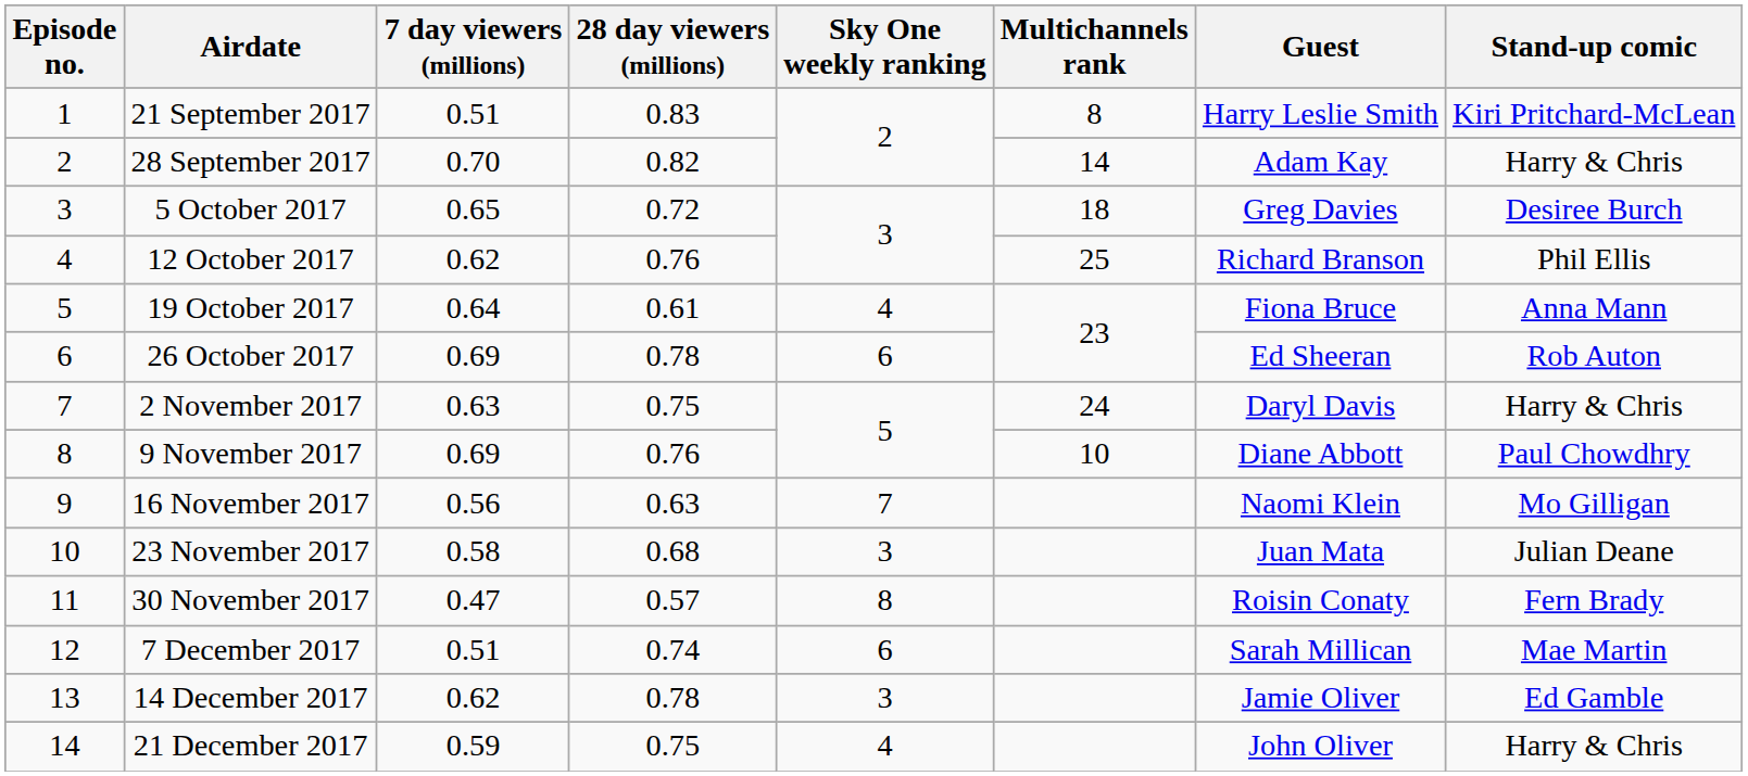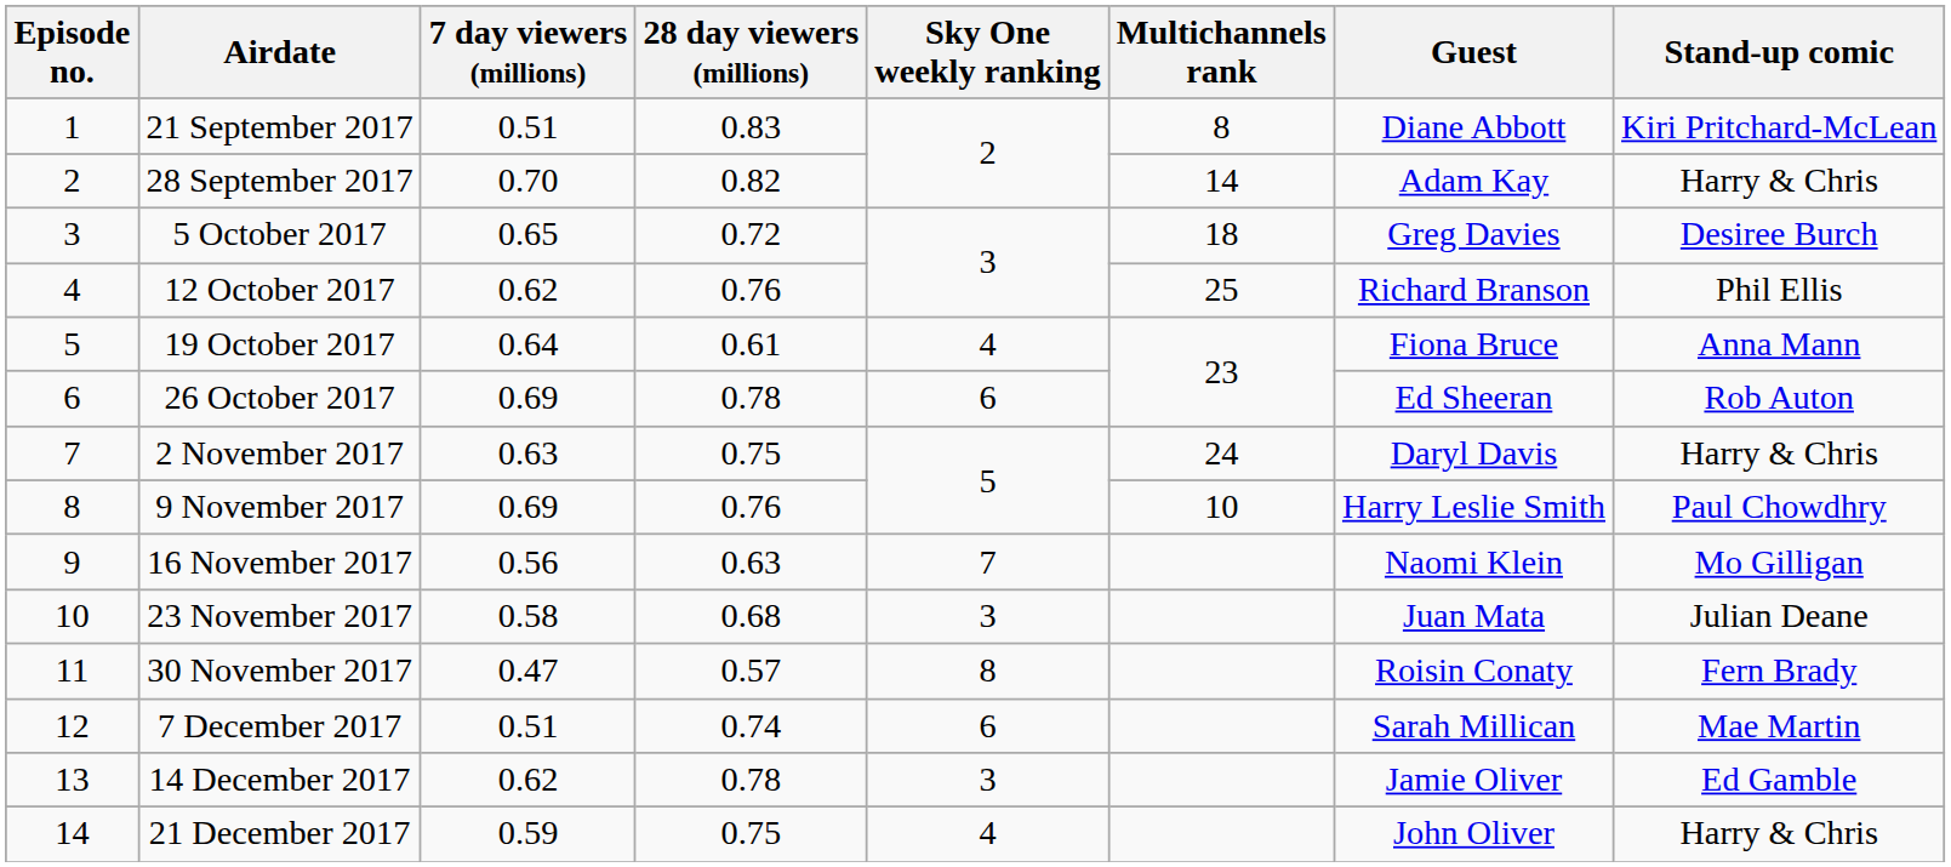21 September 2017 | Guest: Harry Leslie Smith -> Diane Abbott
9 November 2017 | Guest: Diane Abbott -> Harry Leslie Smith
